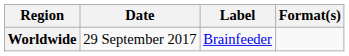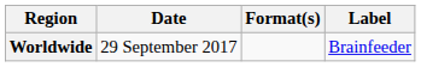columns swapped: Format(s) <-> Label
